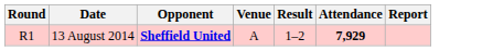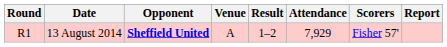+ column: Scorers | Fisher 57'
13 August 2014 | Attendance: bold -> normal
